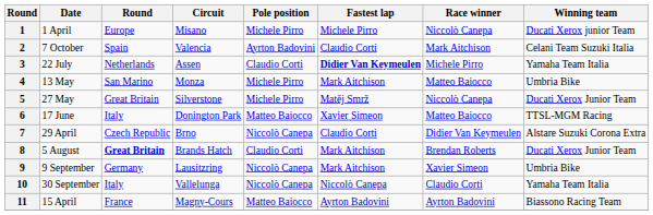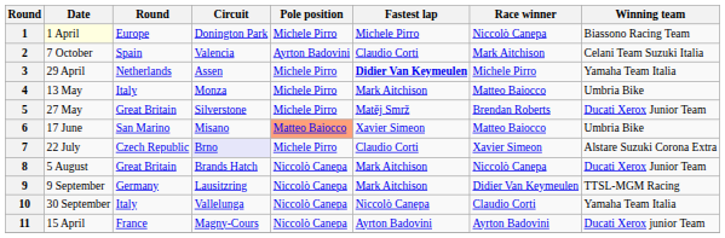1 | Date: no background -> lightyellow background
1 | Circuit: Misano -> Donington Park
1 | Winning team: Ducati Xerox junior Team -> Biassono Racing Team
3 | Date: 22 July -> 29 April
3 | Pole position: Claudio Corti -> Michele Pirro
4 | column 3: San Marino -> Italy
5 | Race winner: Niccolò Canepa -> Brendan Roberts
6 | column 3: Italy -> San Marino
6 | Circuit: Donington Park -> Misano
6 | Pole position: no background -> lightsalmon background
6 | Winning team: TTSL-MGM Racing -> Umbria Bike
7 | Date: 29 April -> 22 July
7 | Circuit: no background -> lavender background
7 | Pole position: Niccolò Canepa -> Michele Pirro
7 | Race winner: Didier Van Keymeulen -> Xavier Simeon
8 | column 3: bold -> normal
8 | Pole position: Claudio Corti -> Niccolò Canepa
8 | Race winner: Brendan Roberts -> Niccolò Canepa
9 | Race winner: Xavier Simeon -> Didier Van Keymeulen
9 | Winning team: Umbria Bike -> TTSL-MGM Racing
11 | Pole position: Matteo Baiocco -> Niccolò Canepa
11 | Winning team: Biassono Racing Team -> Ducati Xerox junior Team
